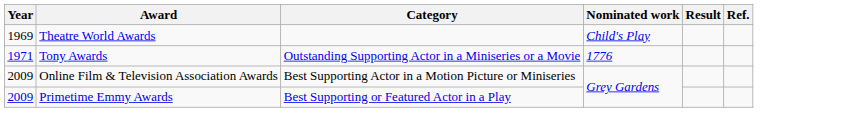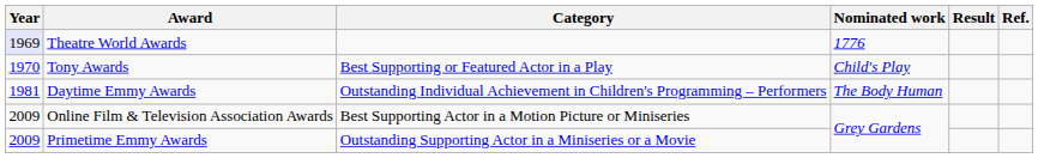Theatre World Awards | Year: no background -> lavender background
Theatre World Awards | Nominated work: Child's Play -> 1776
Tony Awards | Year: 1971 -> 1970
Tony Awards | Category: Outstanding Supporting Actor in a Miniseries or a Movie -> Best Supporting or Featured Actor in a Play
Tony Awards | Nominated work: 1776 -> Child's Play
+ row: 1981 | Daytime Emmy Awards | Outstanding Individual Achievement in Children's Programming – Performers | The Body Human
Primetime Emmy Awards | Category: Best Supporting or Featured Actor in a Play -> Outstanding Supporting Actor in a Miniseries or a Movie
